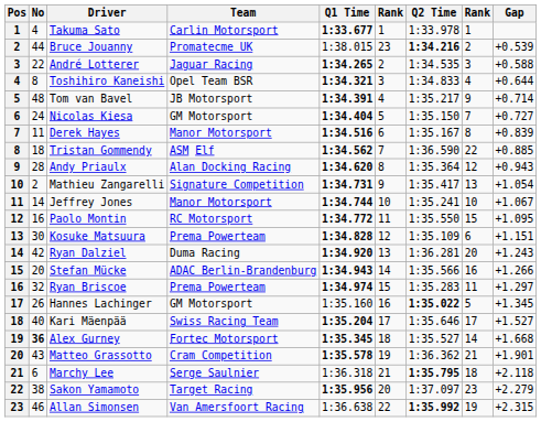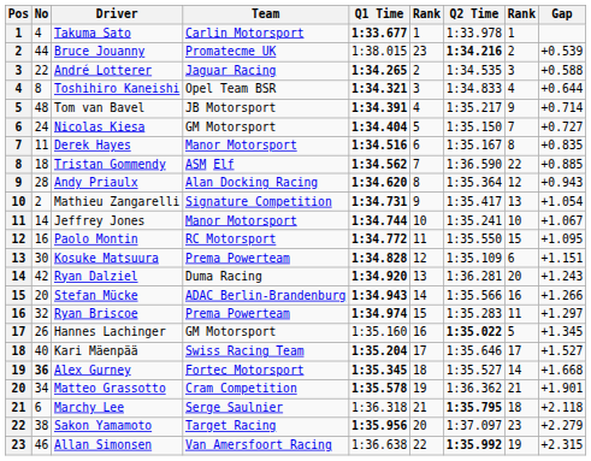Derek Hayes | Gap: +0.839 -> +0.835
Matteo Grassotto | No: 43 -> 34
